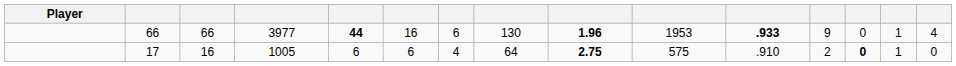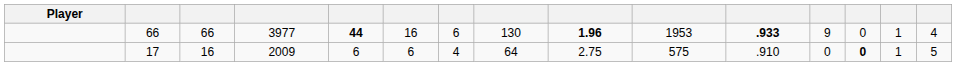17 | column 4: 1005 -> 2009
17 | column 9: bold -> normal
17 | column 12: 2 -> 0
17 | column 15: 0 -> 5
